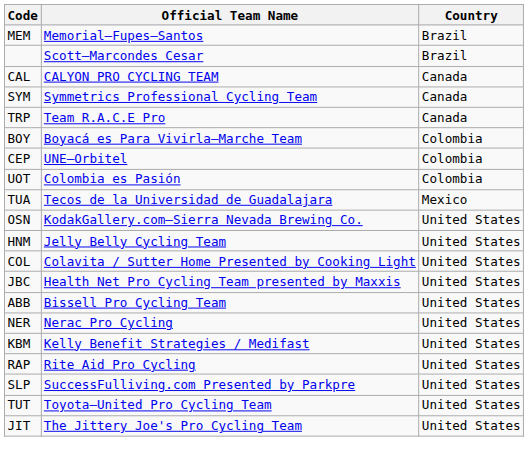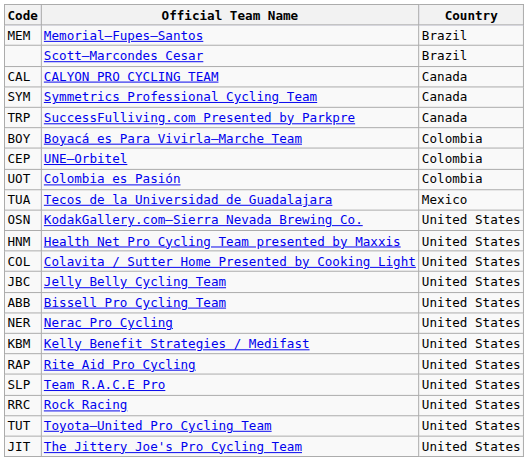TRP | Official Team Name: Team R.A.C.E Pro -> SuccessFulliving.com Presented by Parkpre
HNM | Official Team Name: Jelly Belly Cycling Team -> Health Net Pro Cycling Team presented by Maxxis
JBC | Official Team Name: Health Net Pro Cycling Team presented by Maxxis -> Jelly Belly Cycling Team
SLP | Official Team Name: SuccessFulliving.com Presented by Parkpre -> Team R.A.C.E Pro
+ row: RRC | Rock Racing | United States
